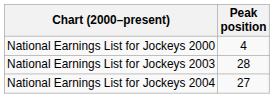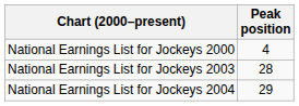National Earnings List for Jockeys 2004 | Peak position: 27 -> 29
